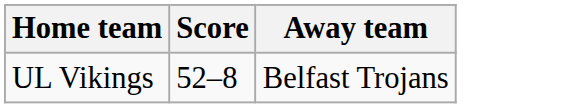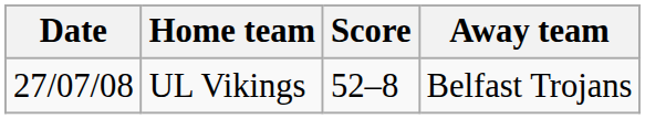+ column: Date | 27/07/08
